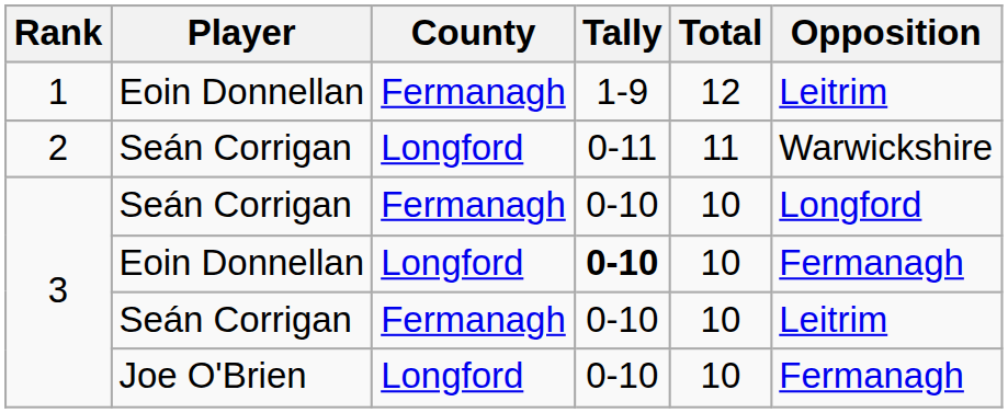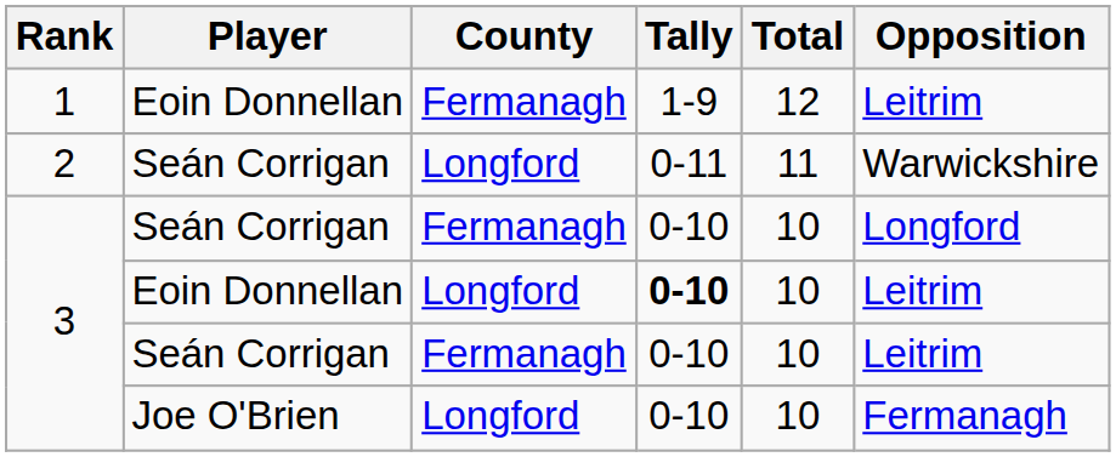3 / Eoin Donnellan | Opposition: Fermanagh -> Leitrim
